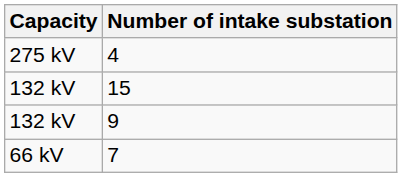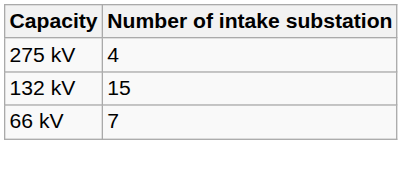- row: 132 kV | 9
